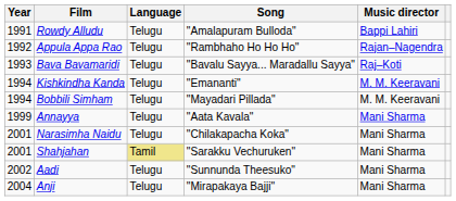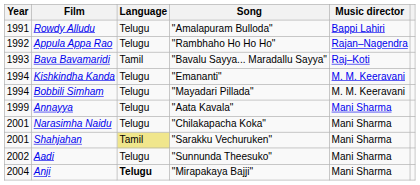Bava Bavamaridi | Language: Telugu -> Tamil
Anji | Language: normal -> bold
